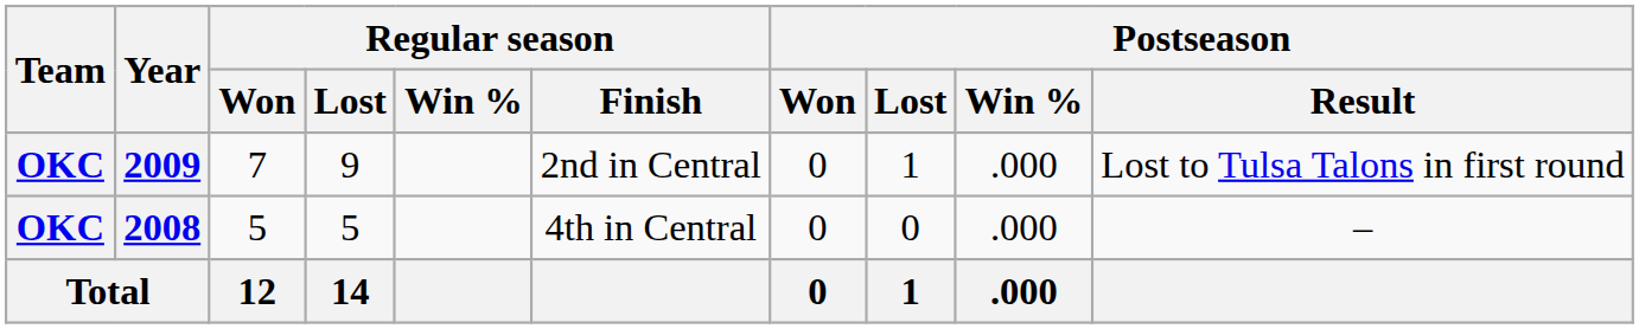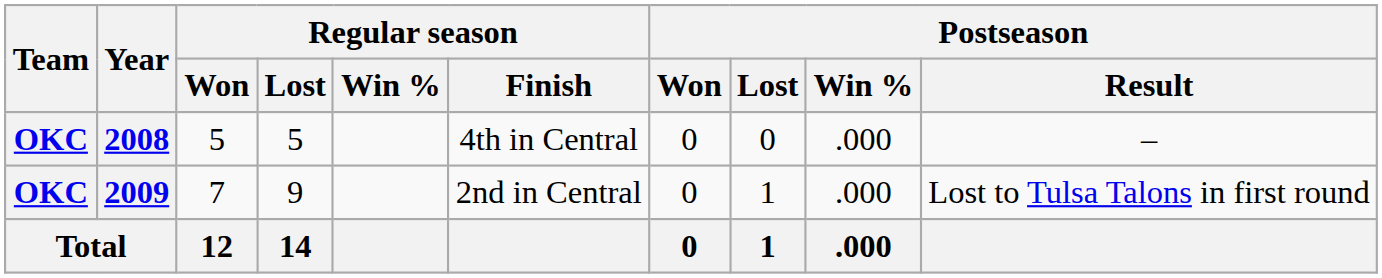rows swapped: 2008 <-> 2009
